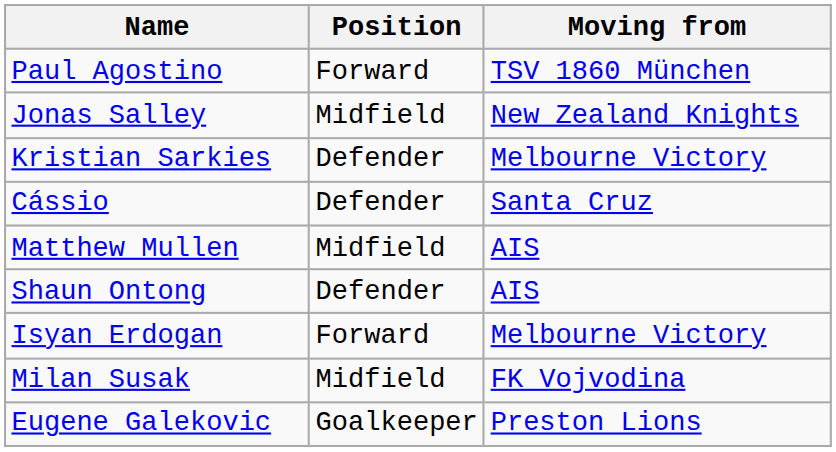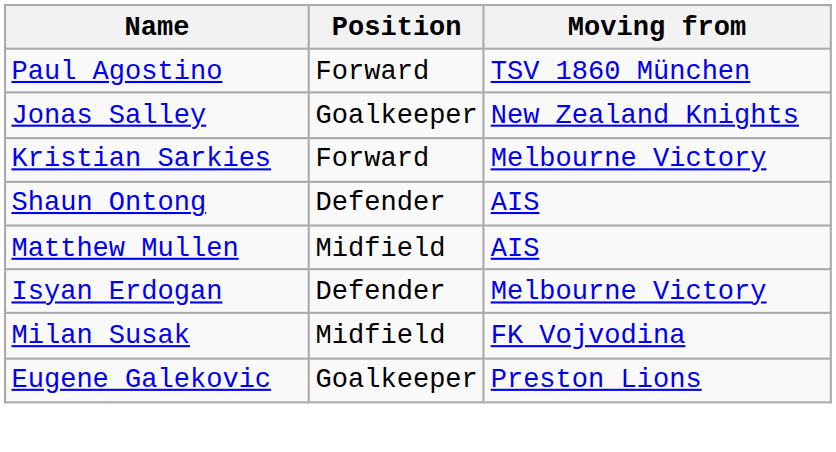Jonas Salley | Position: Midfield -> Goalkeeper
Kristian Sarkies | Position: Defender -> Forward
- row: Cássio | Defender | Santa Cruz
rows swapped: Shaun Ontong <-> Matthew Mullen
Isyan Erdogan | Position: Forward -> Defender
